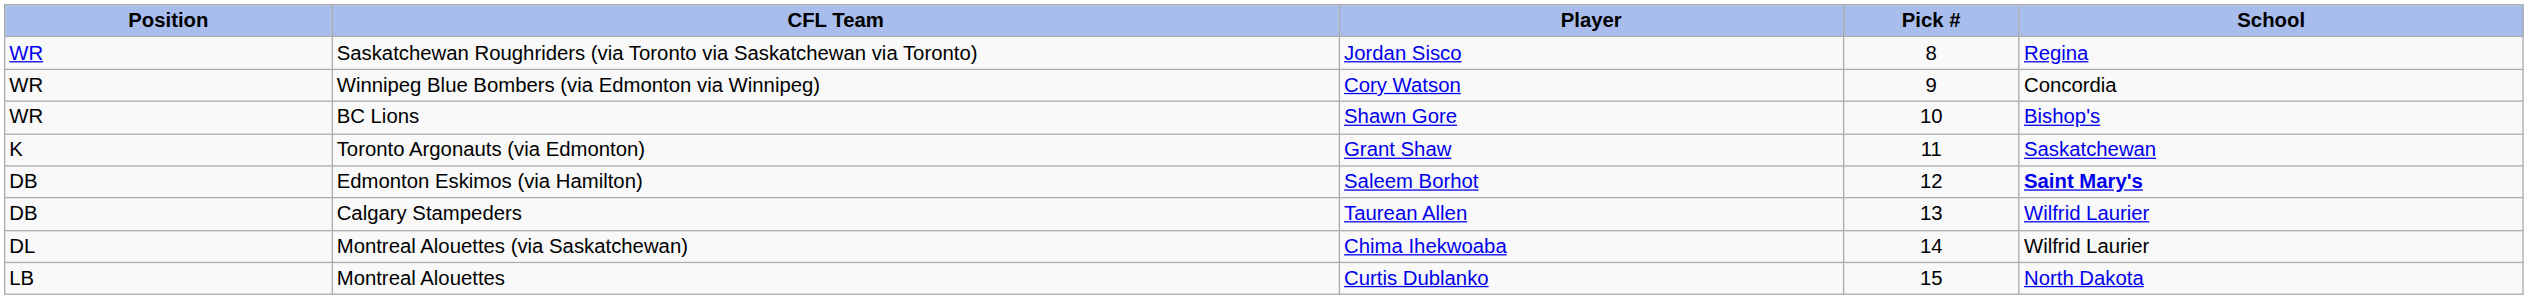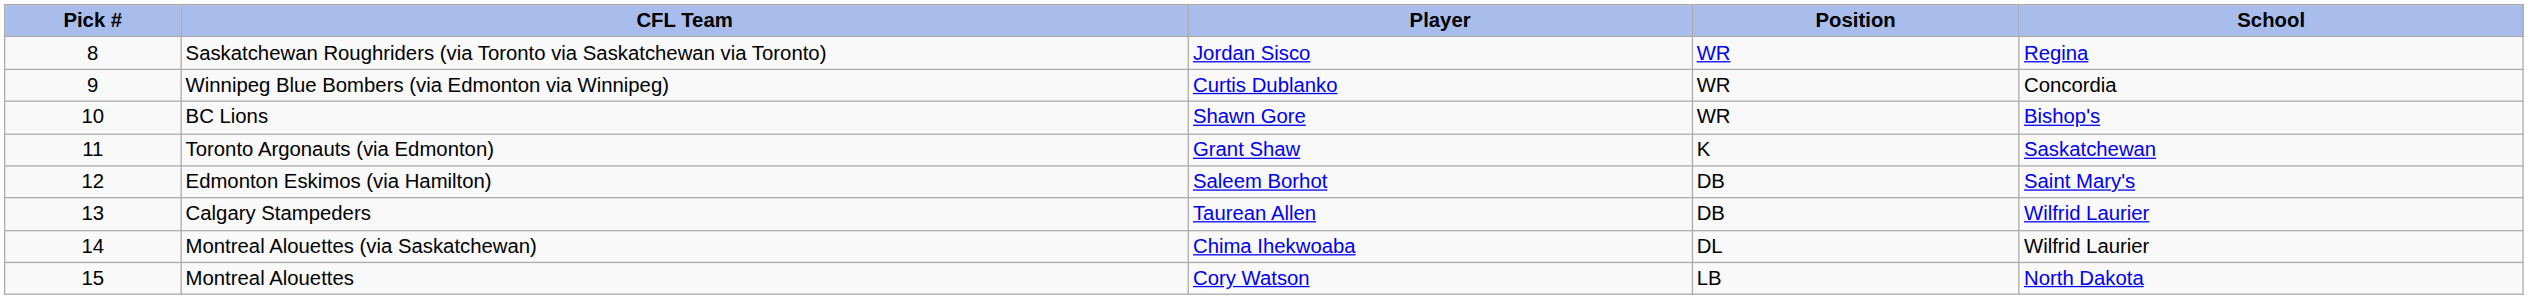columns swapped: Pick # <-> Position
Winnipeg Blue Bombers (via Edmonton via Winnipeg) | Player: Cory Watson -> Curtis Dublanko
Edmonton Eskimos (via Hamilton) | School: bold -> normal
Montreal Alouettes | Player: Curtis Dublanko -> Cory Watson
